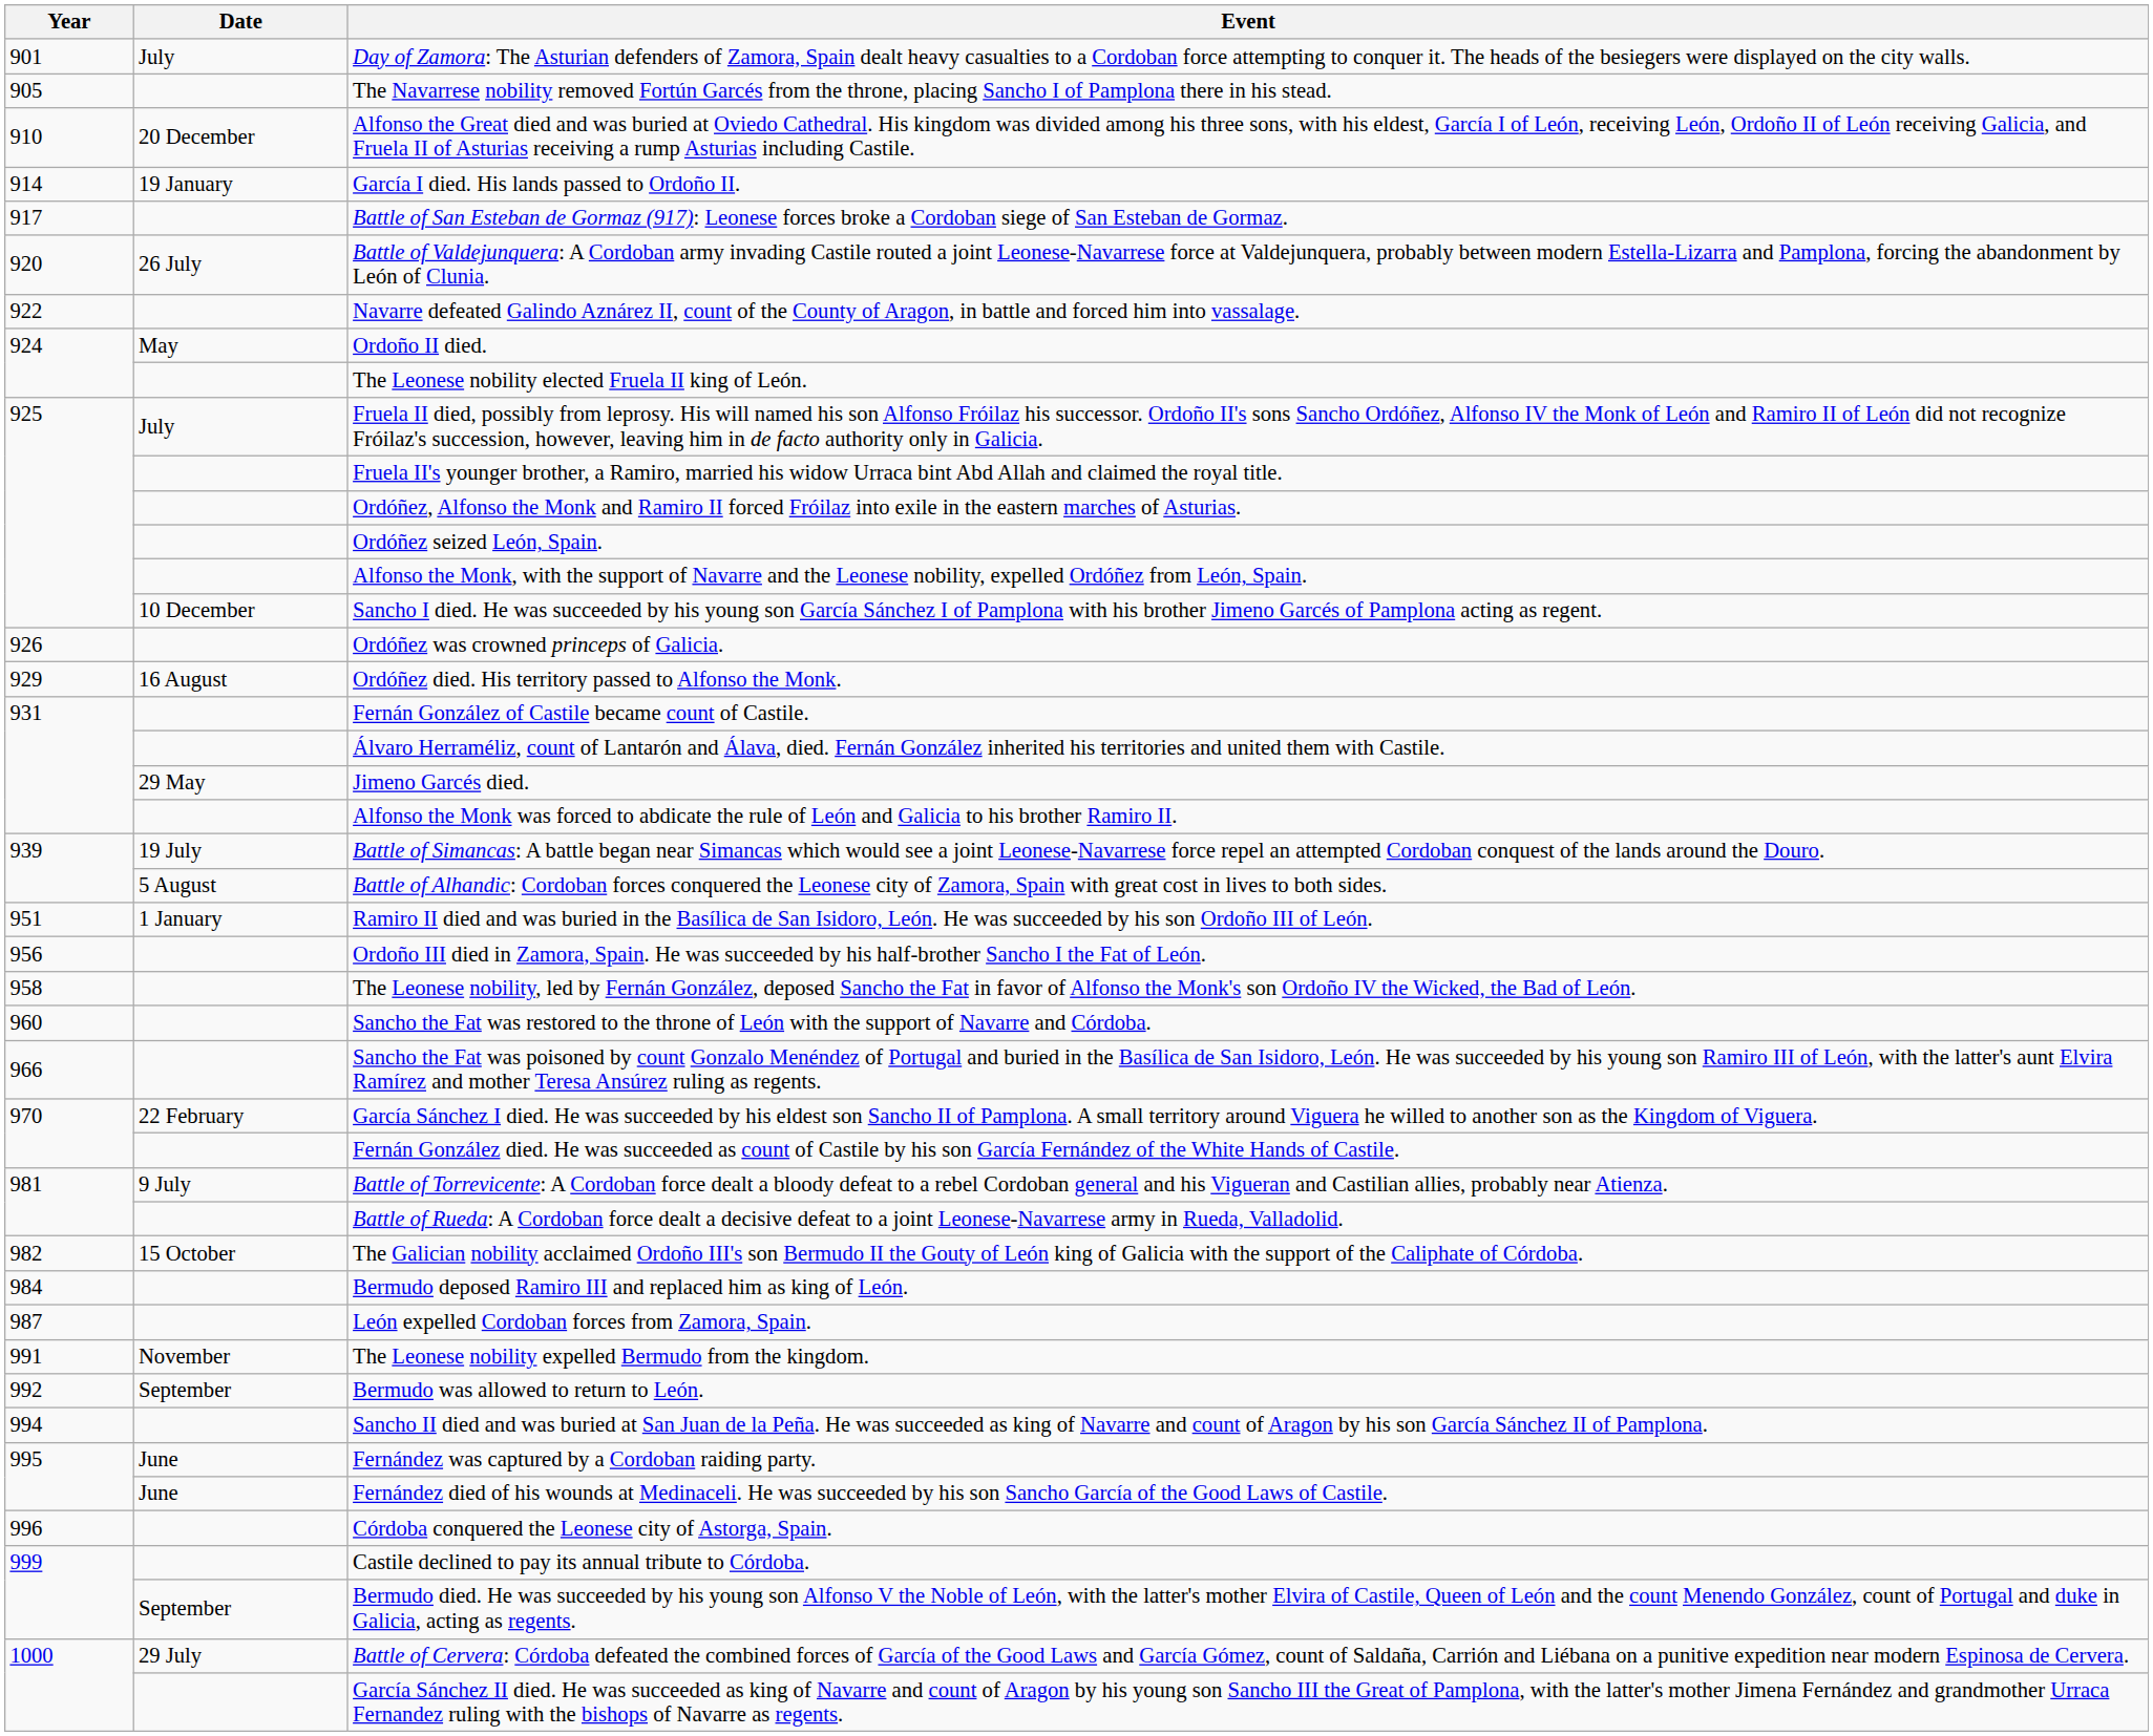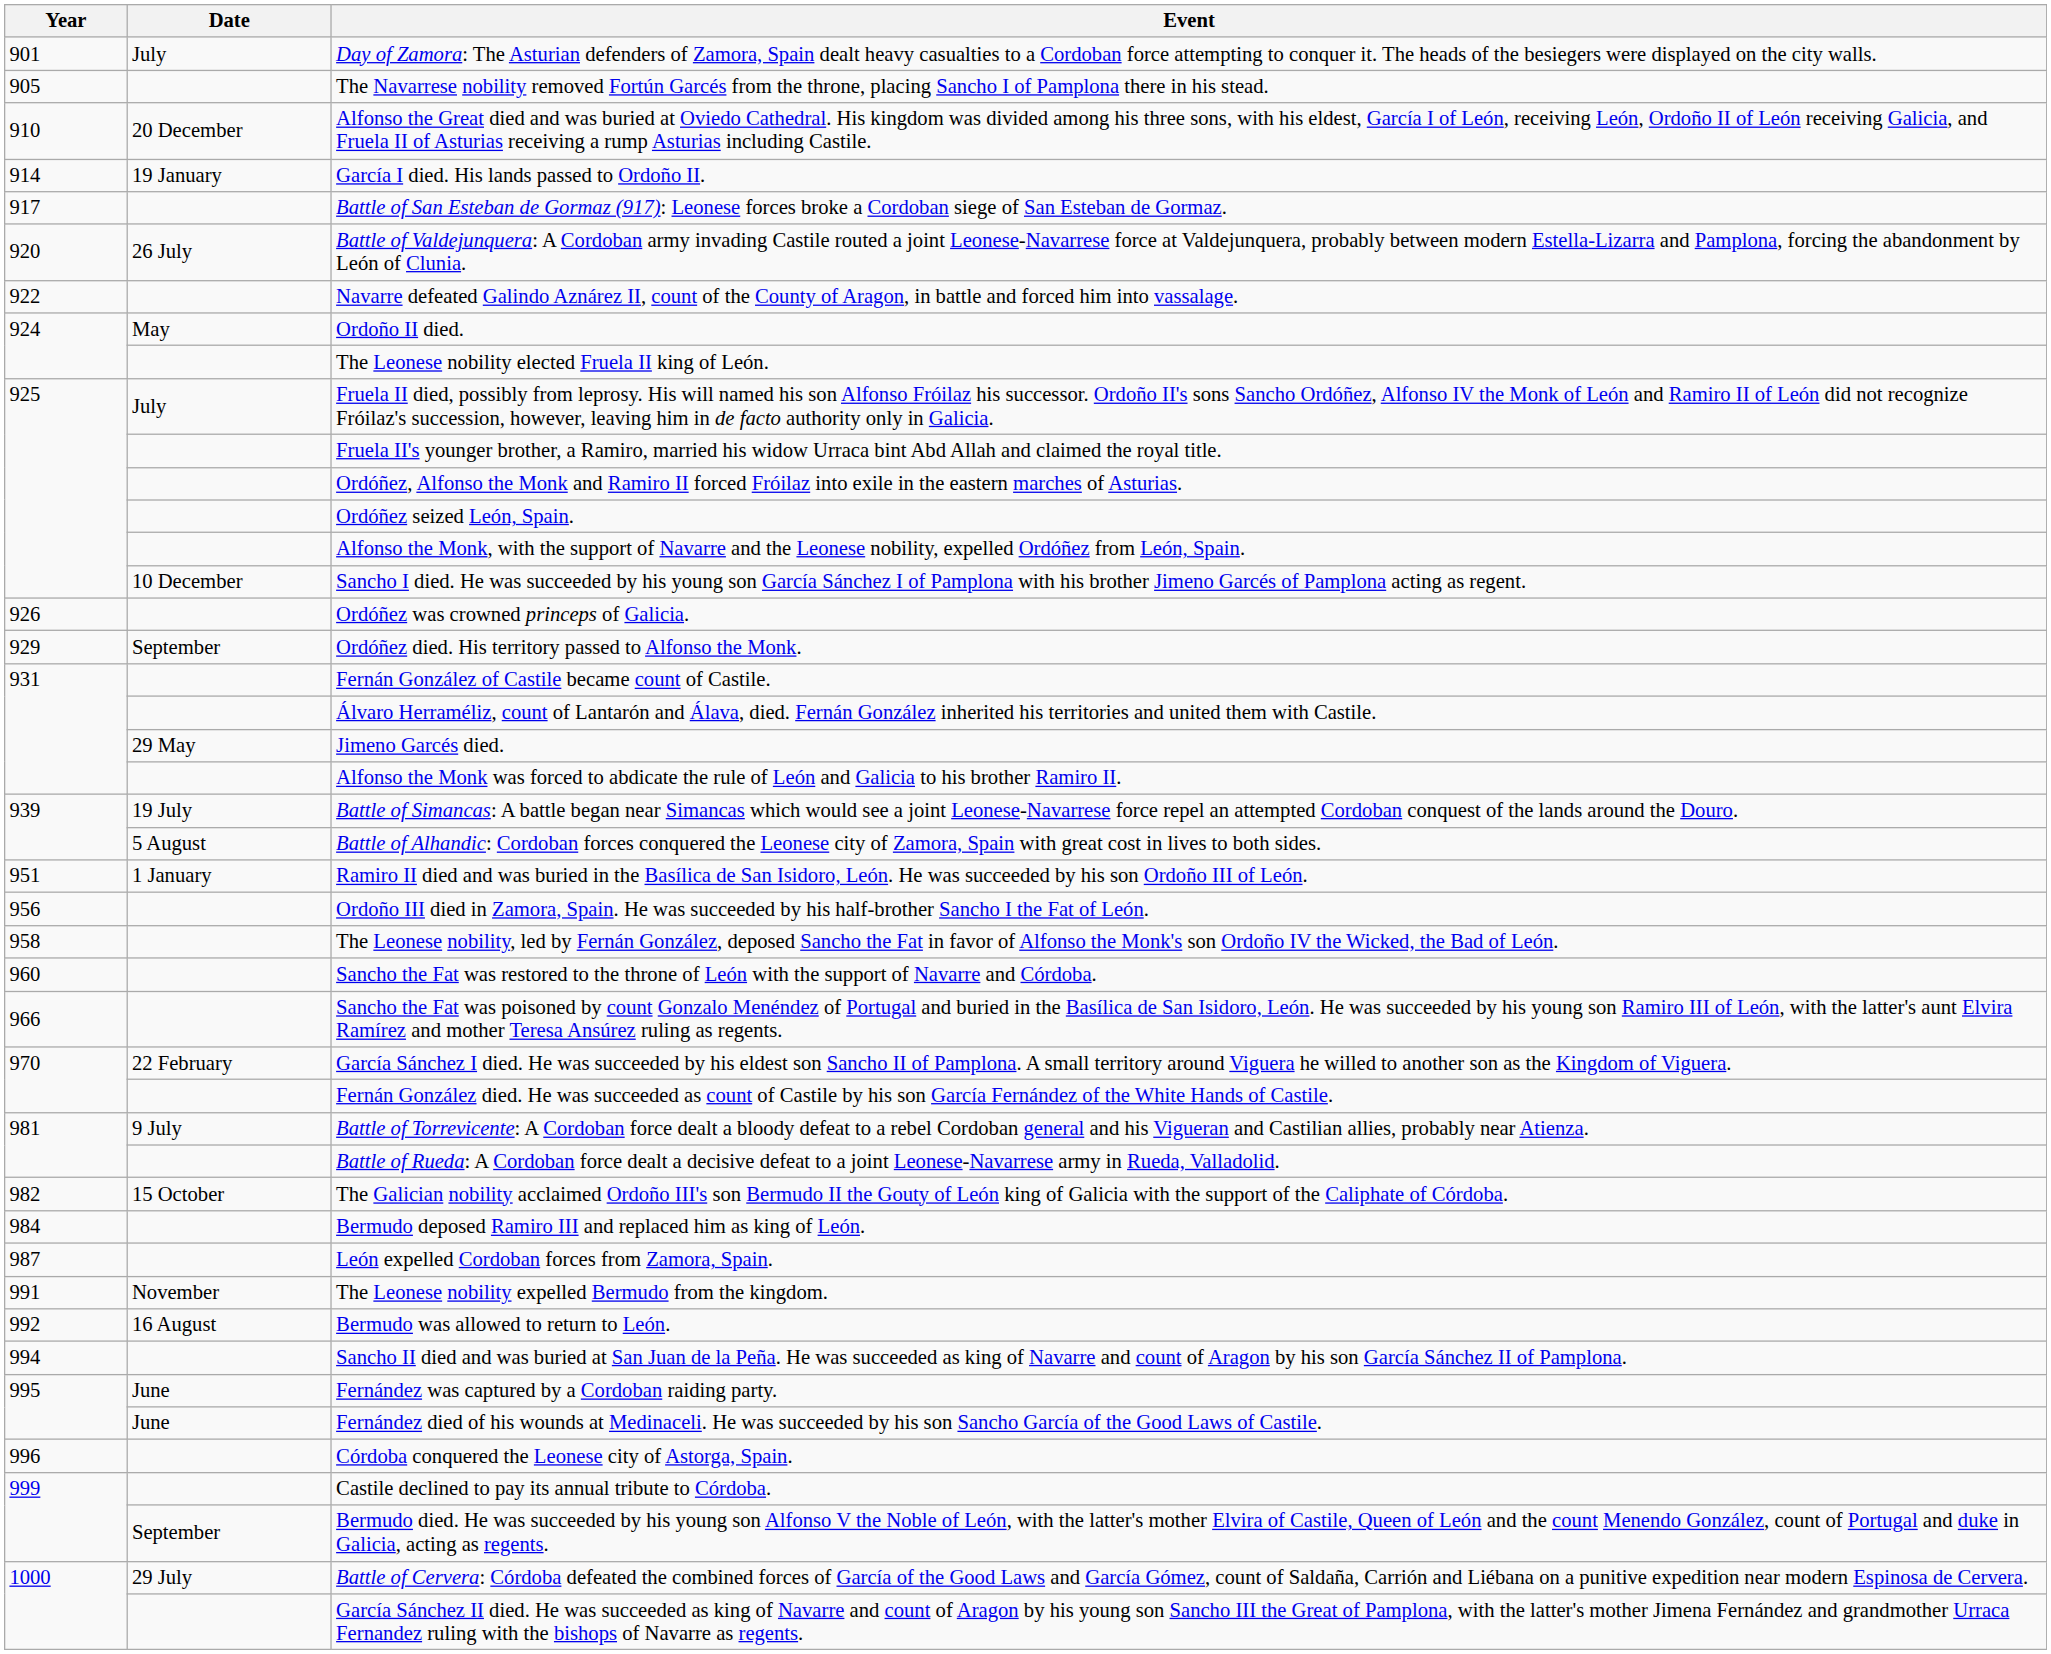Ordóñez died. His territory passed to Alfonso the Monk. | Date: 16 August -> September
Bermudo was allowed to return to León. | Date: September -> 16 August
